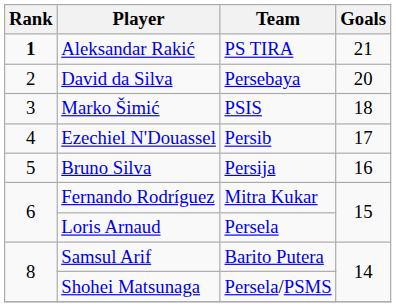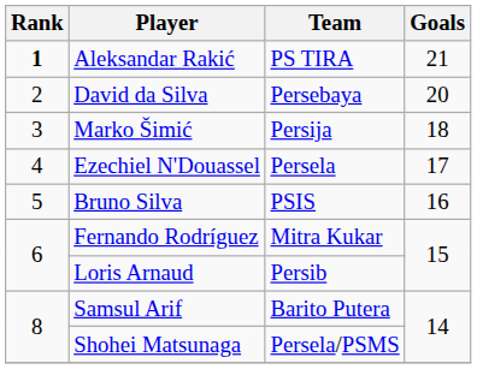Marko Šimić | Team: PSIS -> Persija
Ezechiel N'Douassel | Team: Persib -> Persela
Bruno Silva | Team: Persija -> PSIS
Loris Arnaud | Team: Persela -> Persib
